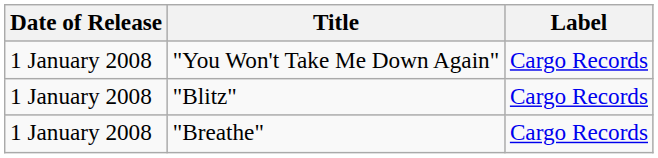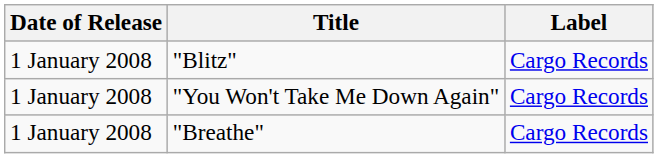rows swapped: "Blitz" <-> "You Won't Take Me Down Again"
